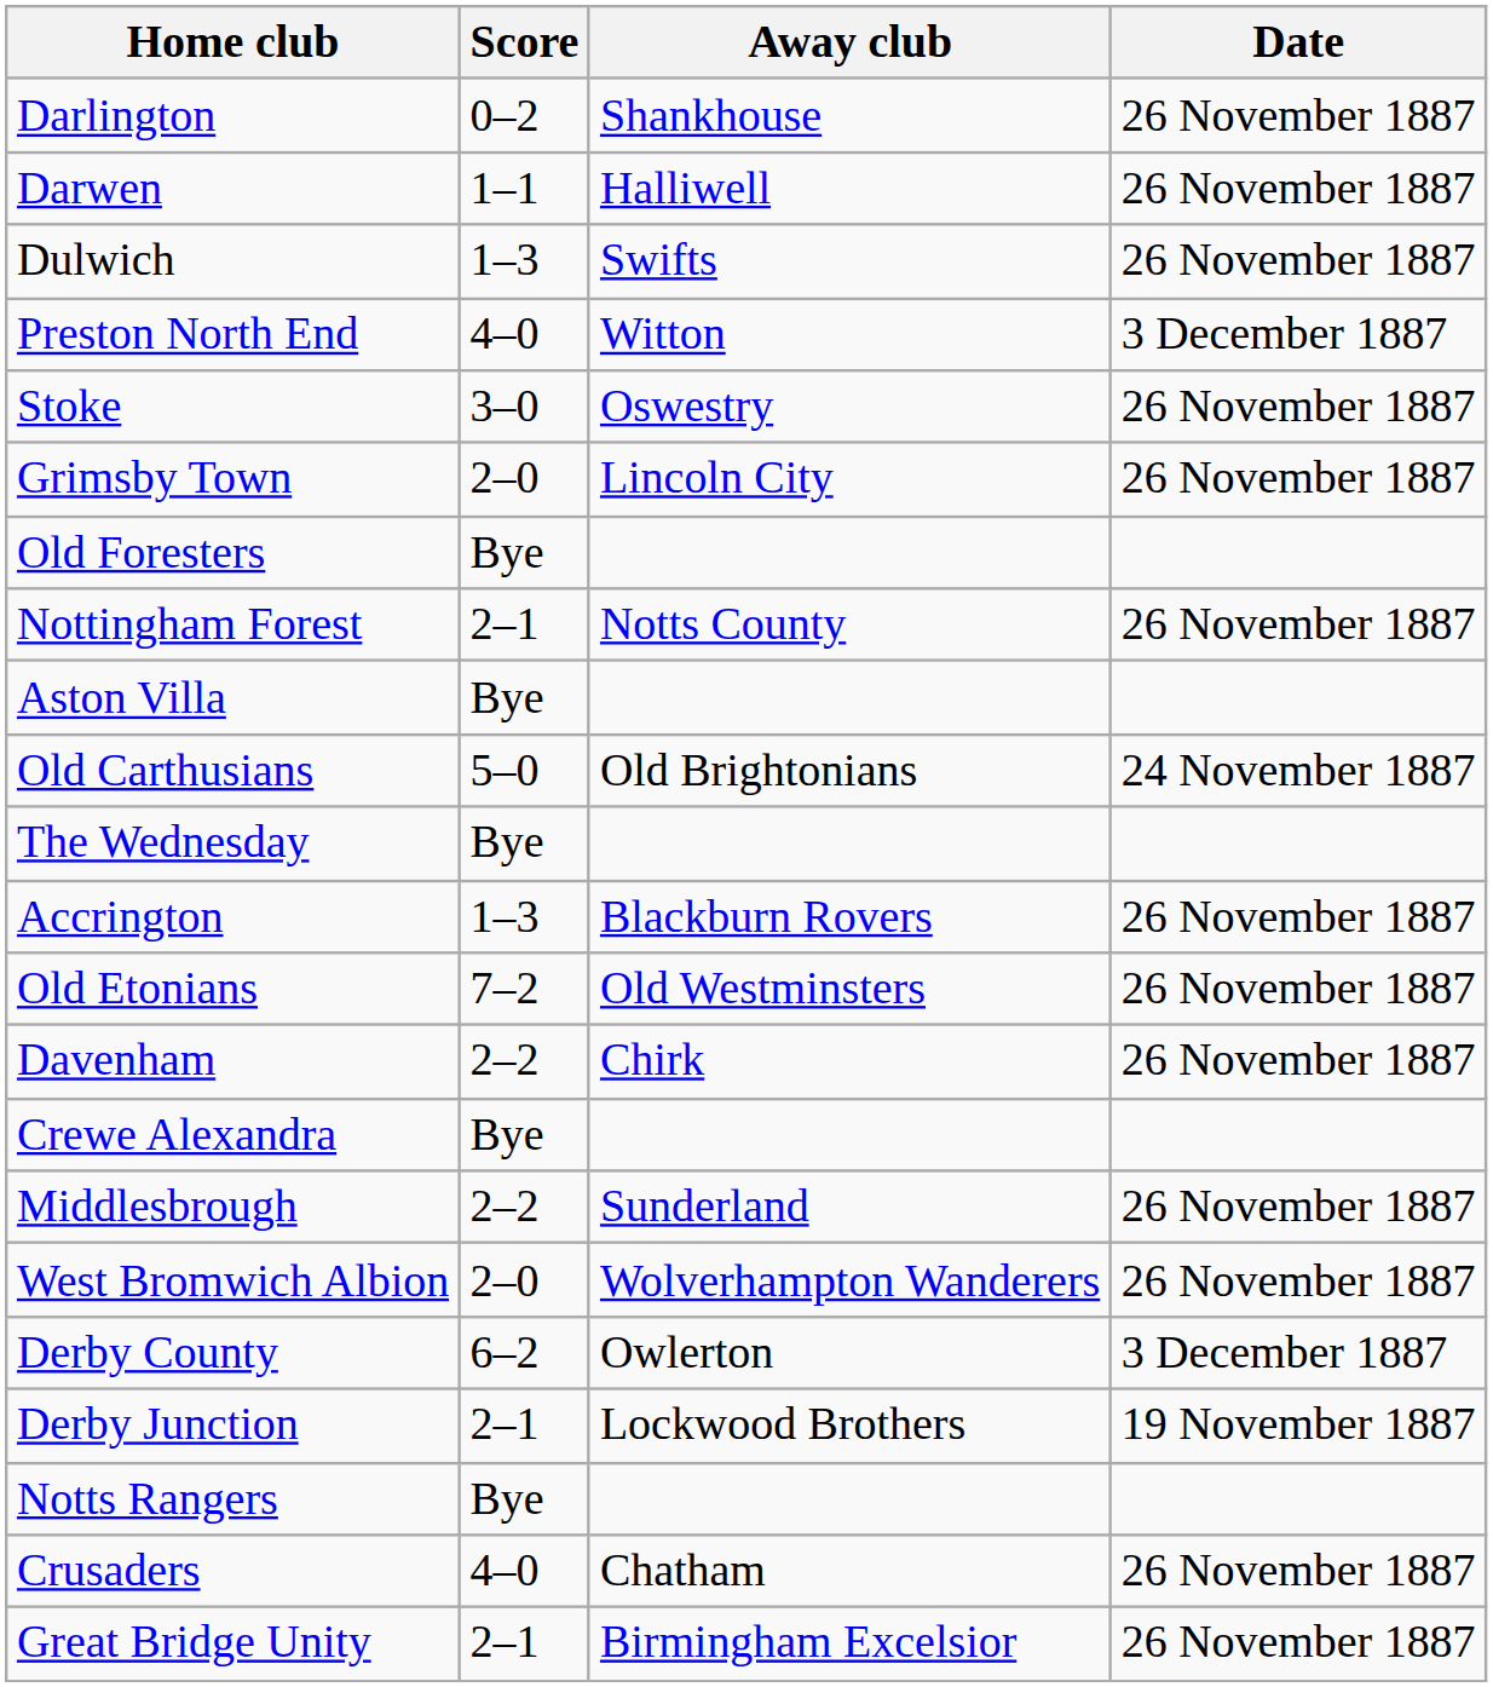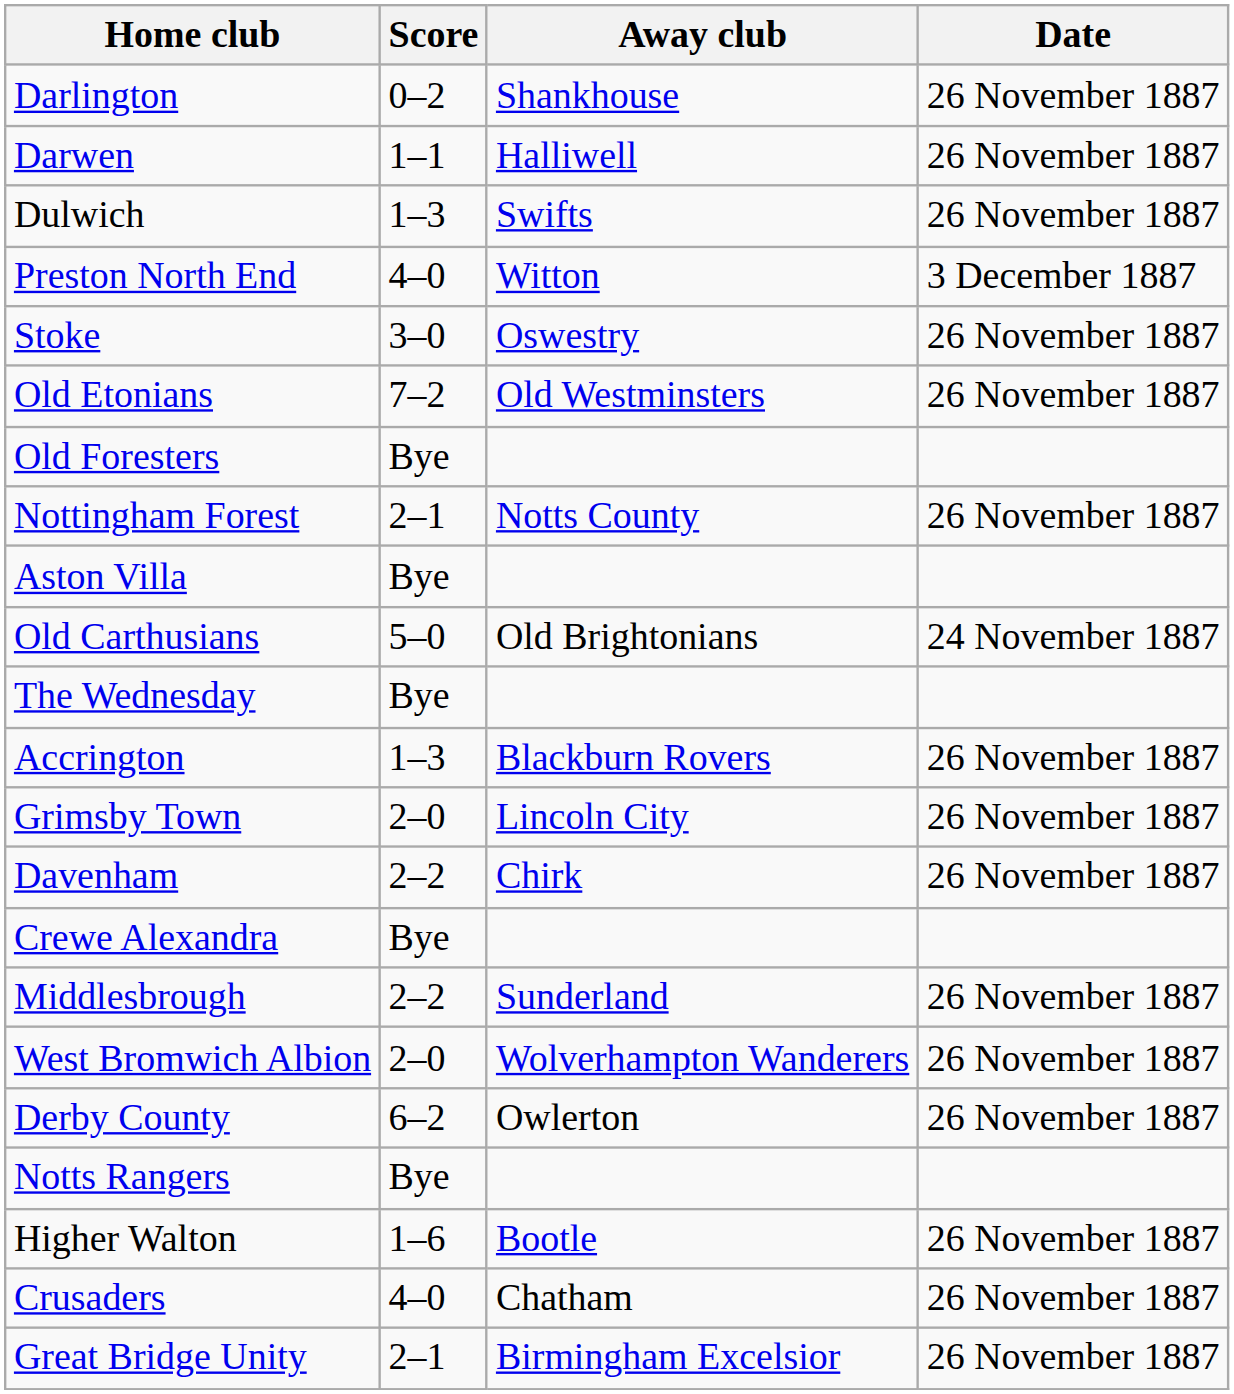rows swapped: Old Etonians <-> Grimsby Town
Derby County | Date: 3 December 1887 -> 26 November 1887
- row: Derby Junction | 2–1 | Lockwood Brothers | 19 November 1887
+ row: Higher Walton | 1–6 | Bootle | 26 November 1887
